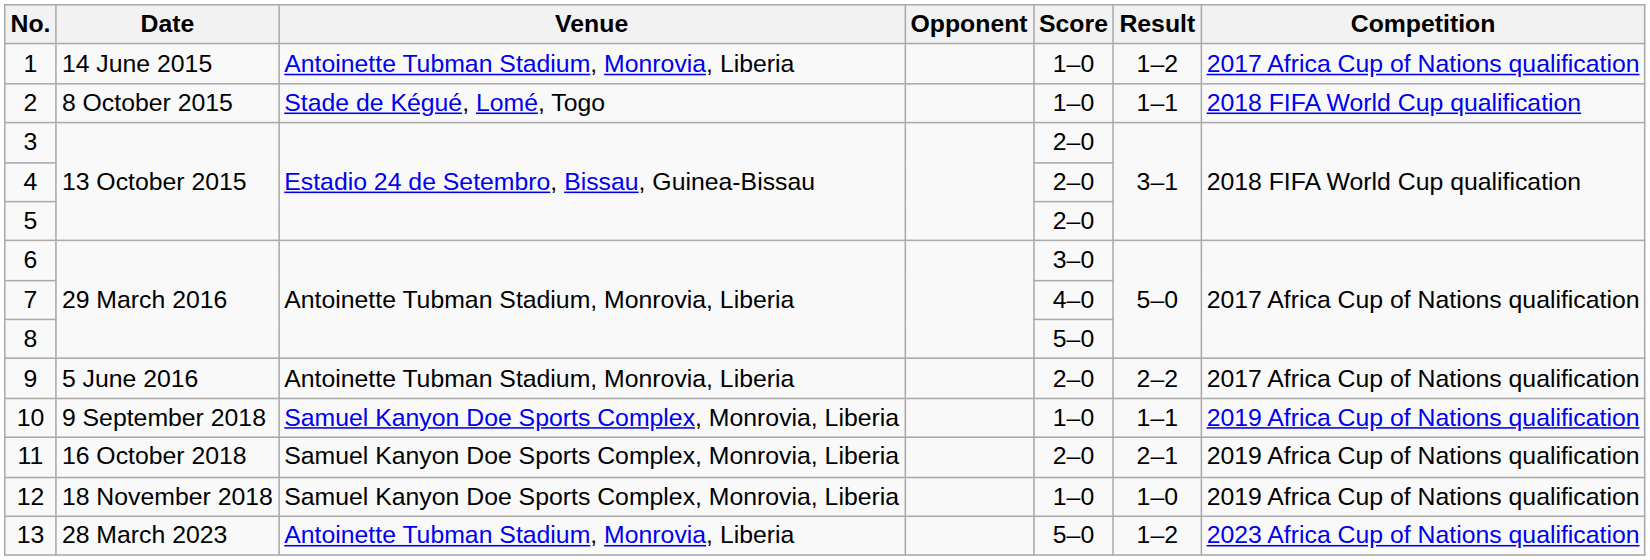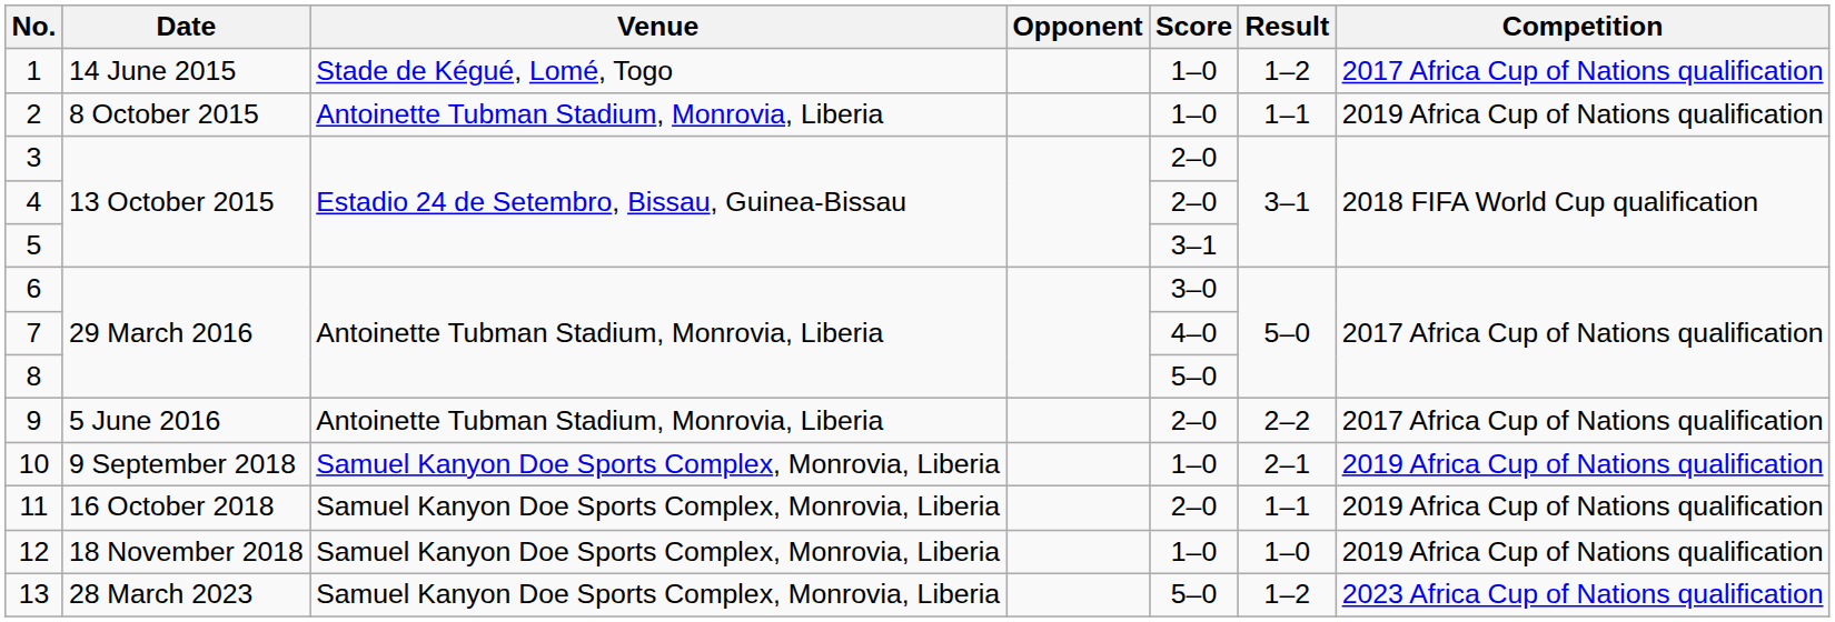1 | Venue: Antoinette Tubman Stadium, Monrovia, Liberia -> Stade de Kégué, Lomé, Togo
2 | Venue: Stade de Kégué, Lomé, Togo -> Antoinette Tubman Stadium, Monrovia, Liberia
2 | Competition: 2018 FIFA World Cup qualification -> 2019 Africa Cup of Nations qualification
5 | Score: 2–0 -> 3–1
10 | Result: 1–1 -> 2–1
11 | Result: 2–1 -> 1–1
13 | Venue: Antoinette Tubman Stadium, Monrovia, Liberia -> Samuel Kanyon Doe Sports Complex, Monrovia, Liberia
